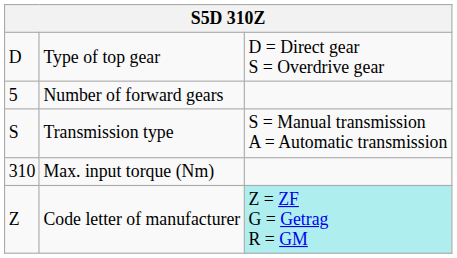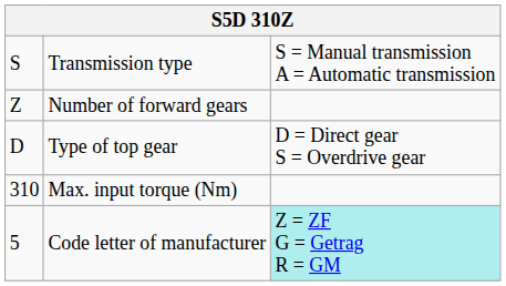rows swapped: Transmission type <-> Type of top gear
Number of forward gears | column 1: 5 -> Z
Code letter of manufacturer | column 1: Z -> 5
